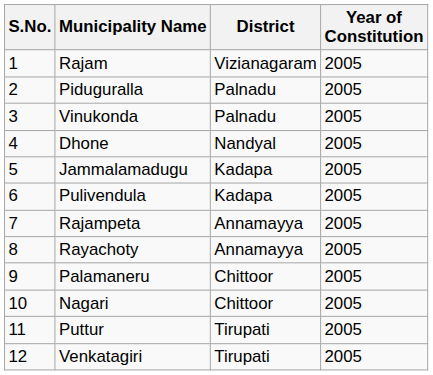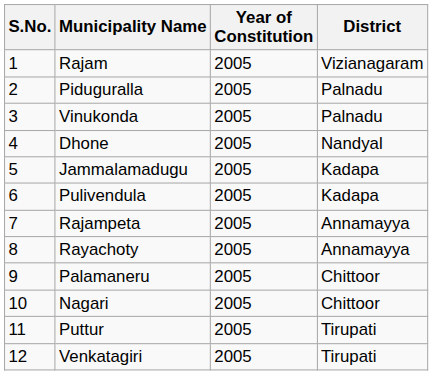columns swapped: District <-> Year of Constitution
